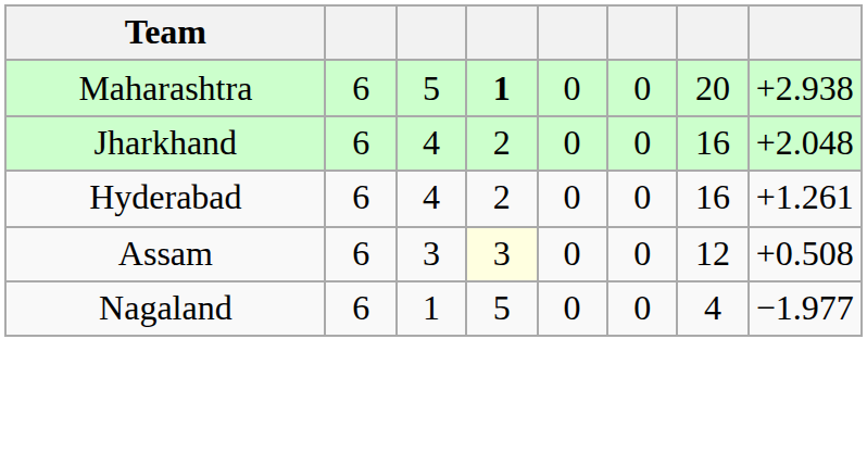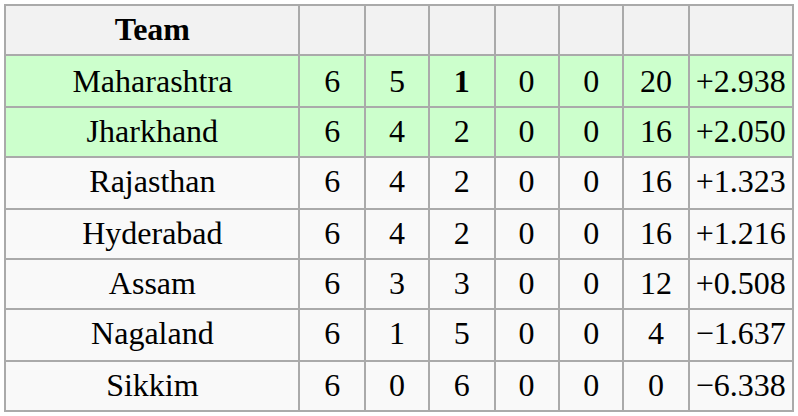Jharkhand | column 8: +2.048 -> +2.050
+ row: Rajasthan | 6 | 4 | 2 | 0 | 0 | 16 | +1.323
Hyderabad | column 8: +1.261 -> +1.216
Assam | column 4: lightyellow background -> no background
Nagaland | column 8: −1.977 -> −1.637
+ row: Sikkim | 6 | 0 | 6 | 0 | 0 | 0 | −6.338
